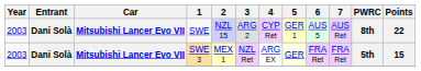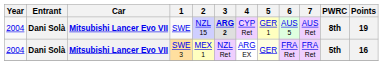SWE | Year: 2003 -> 2004
SWE | 3: normal -> bold
SWE | Points: 22 -> 19
SWE 3 | Year: 2003 -> 2004
SWE 3 | Points: 15 -> 16
